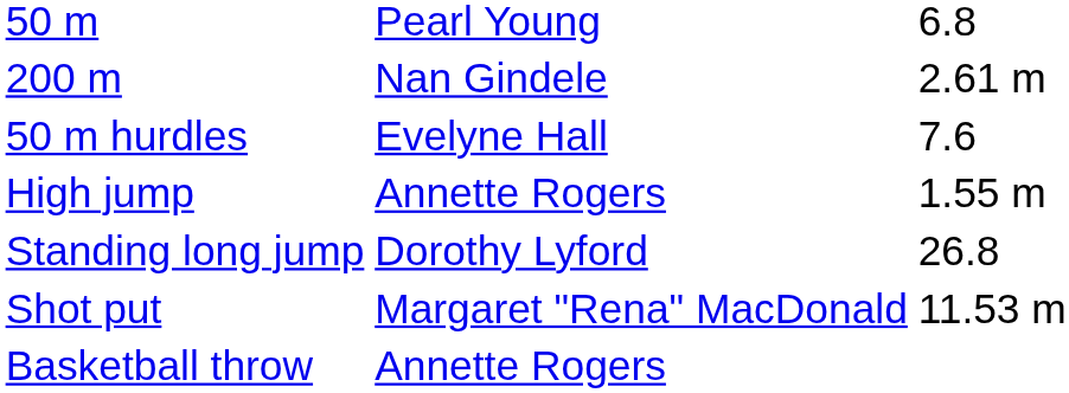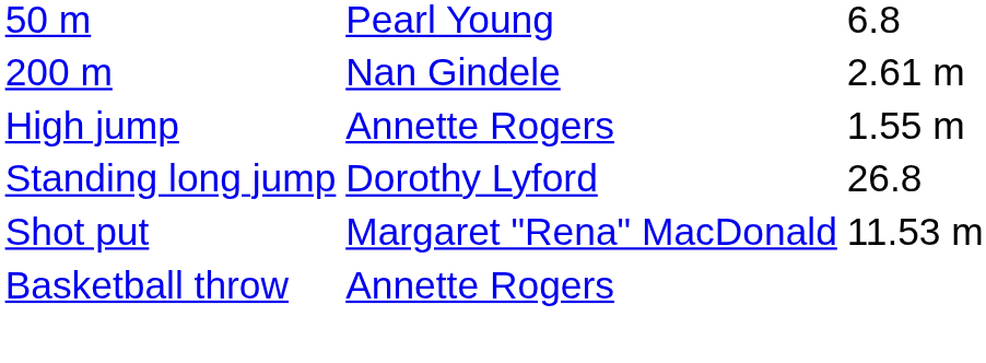- row: 50 m hurdles | Evelyne Hall | 7.6
